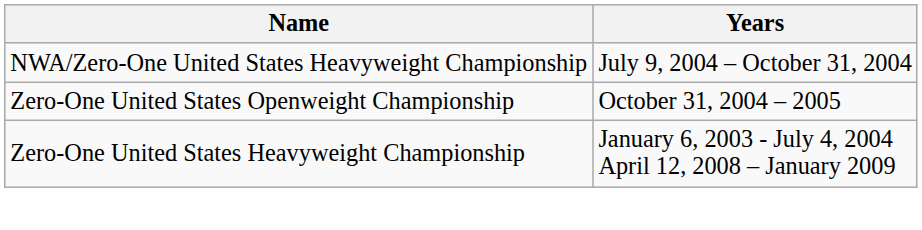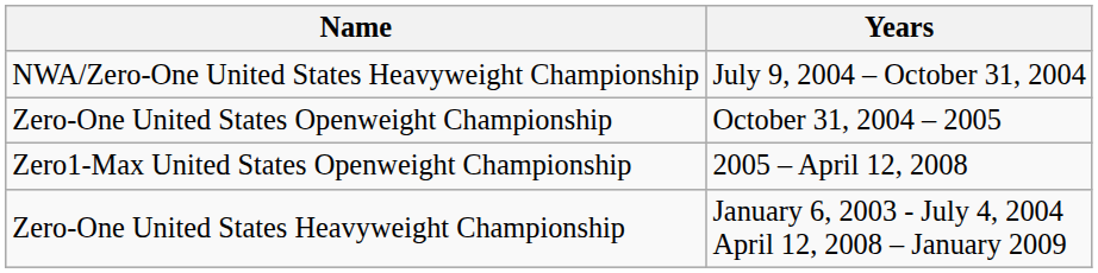+ row: Zero1-Max United States Openweight Championship | 2005 – April 12, 2008
